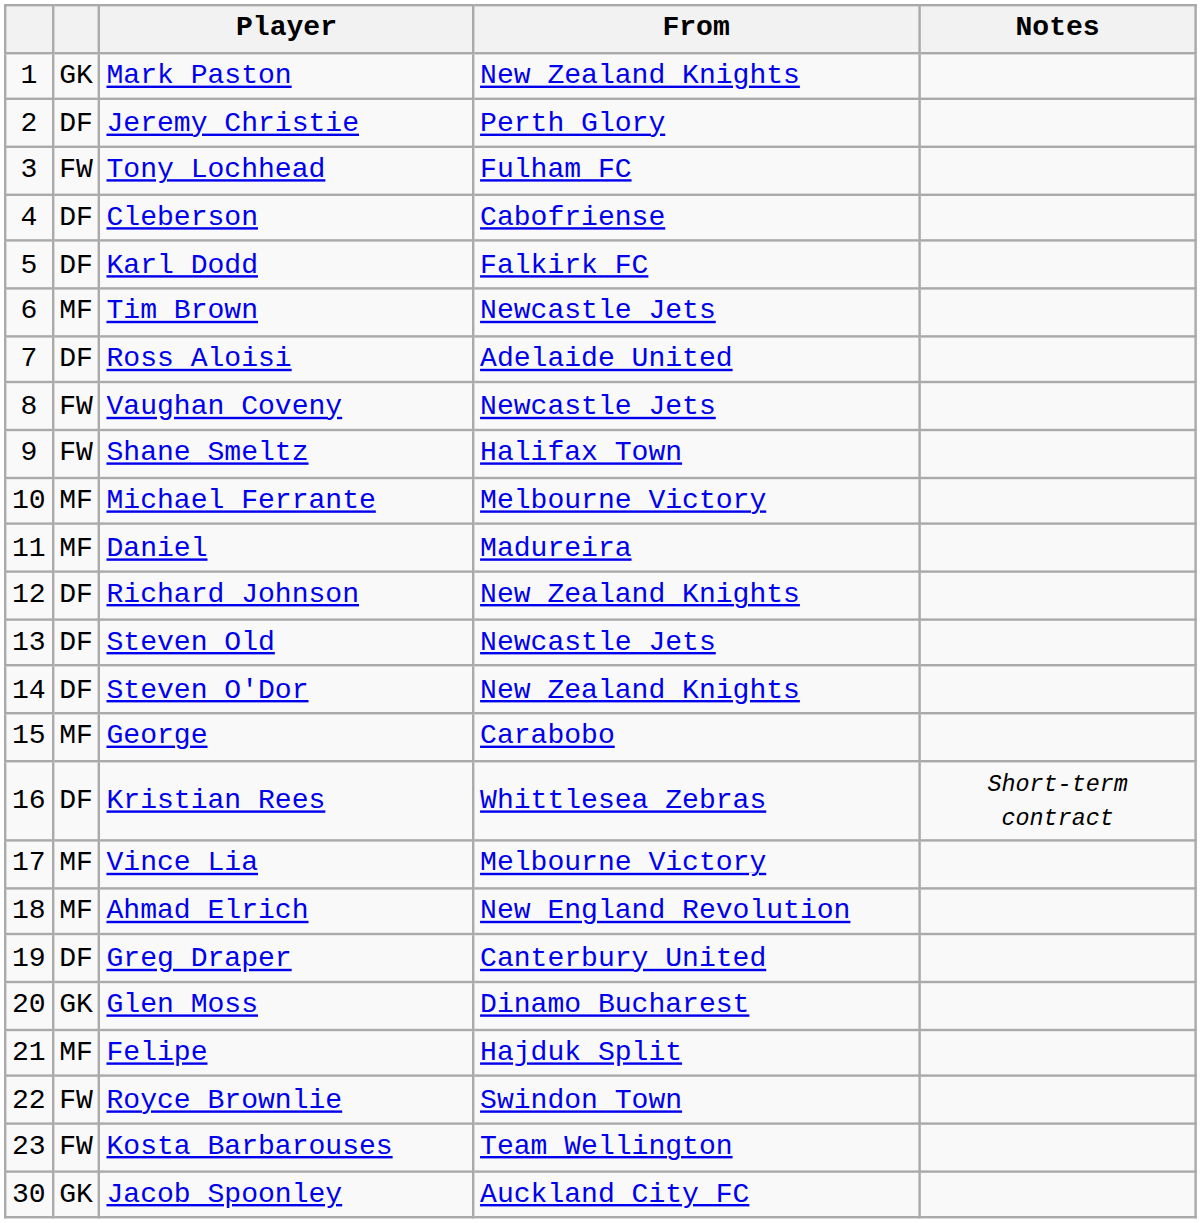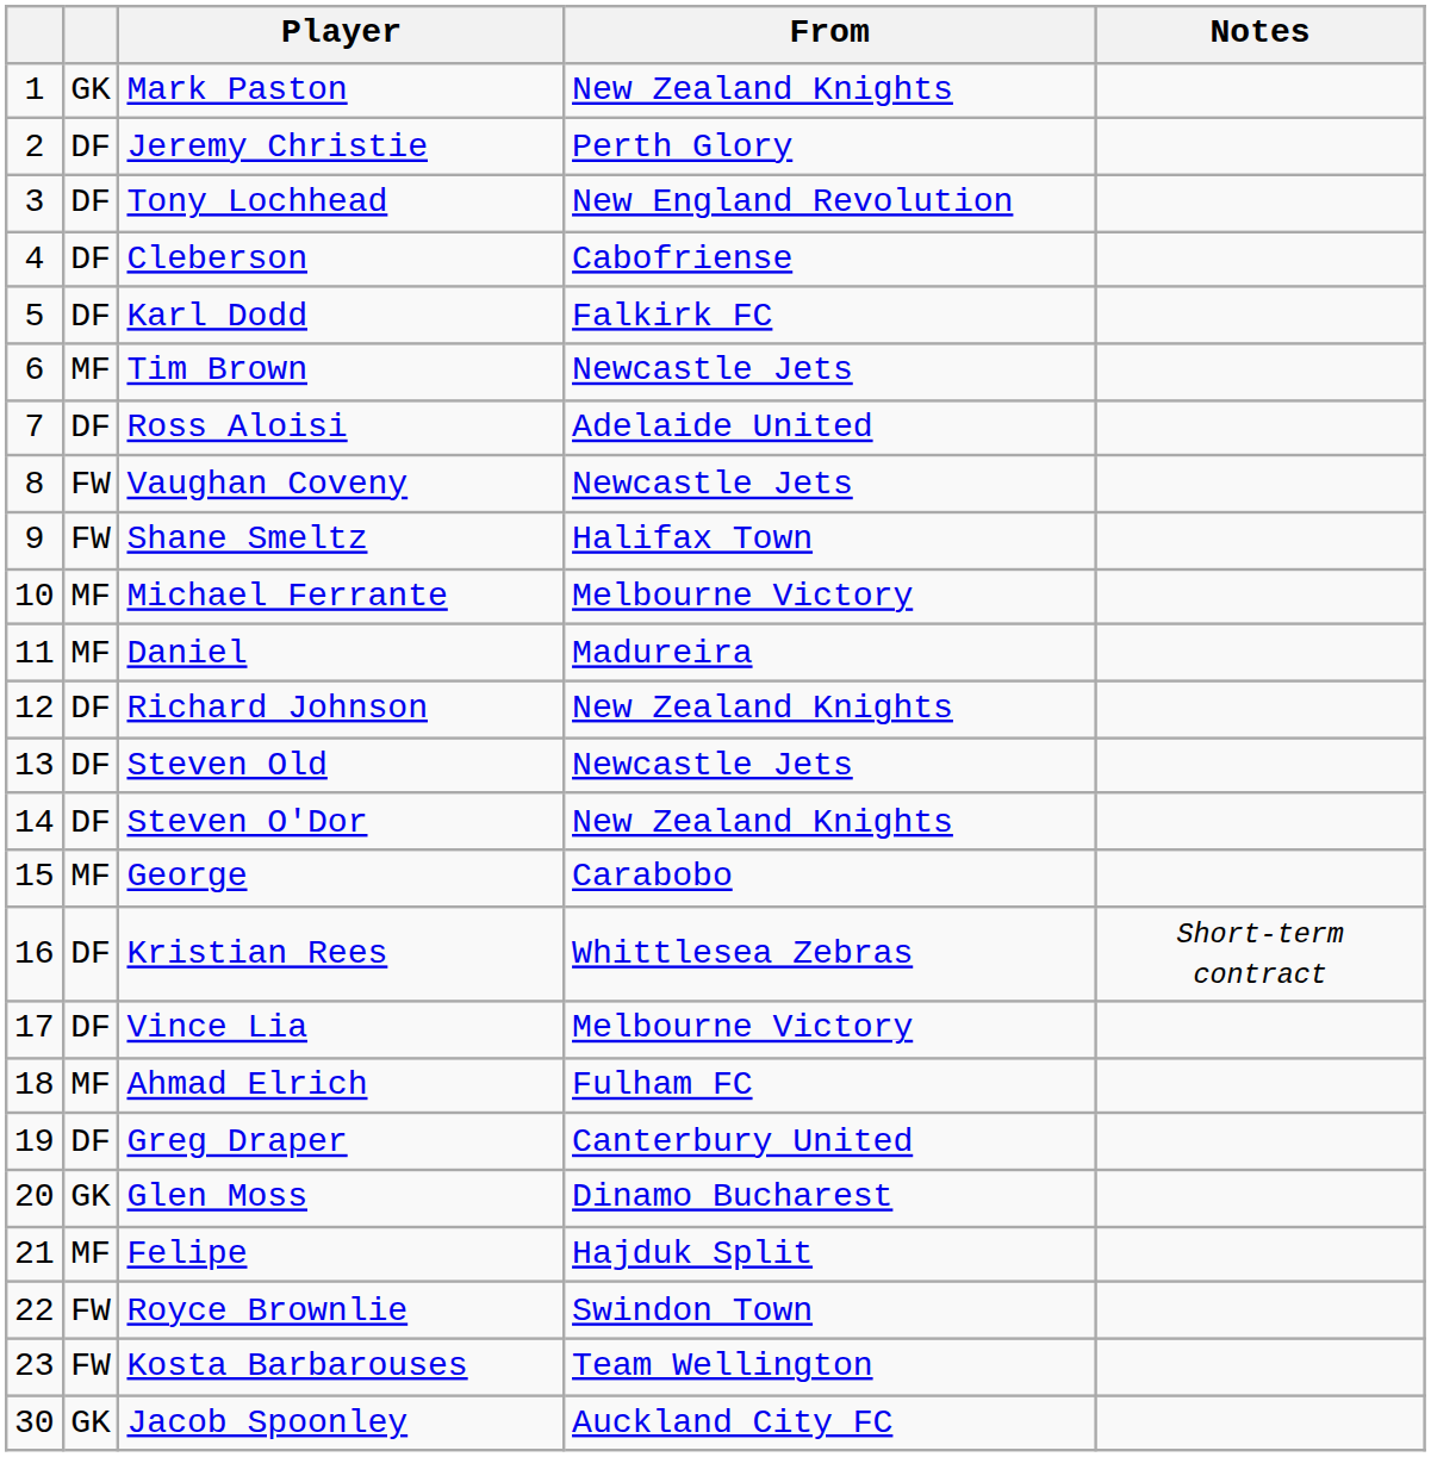Tony Lochhead | column 2: FW -> DF
Tony Lochhead | From: Fulham FC -> New England Revolution
Vince Lia | column 2: MF -> DF
Ahmad Elrich | From: New England Revolution -> Fulham FC
